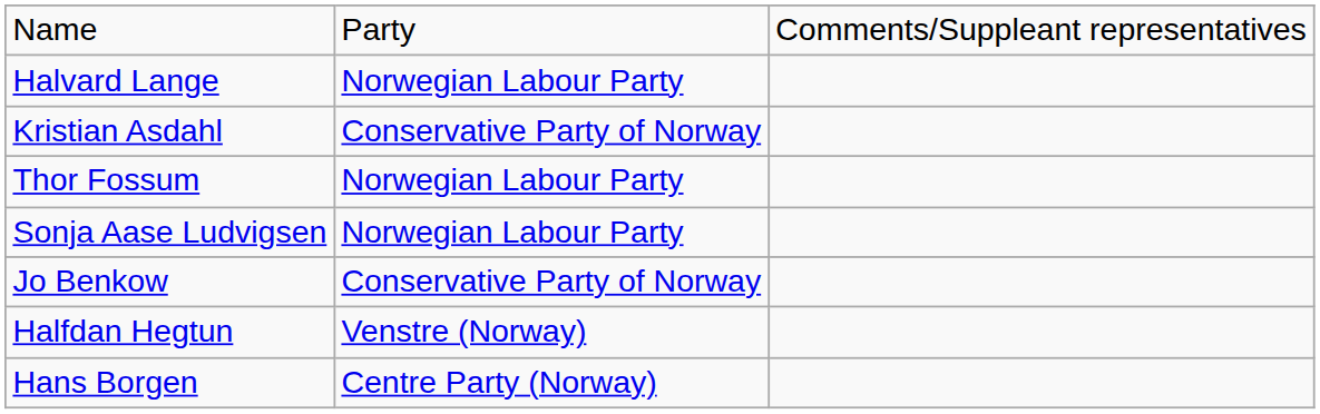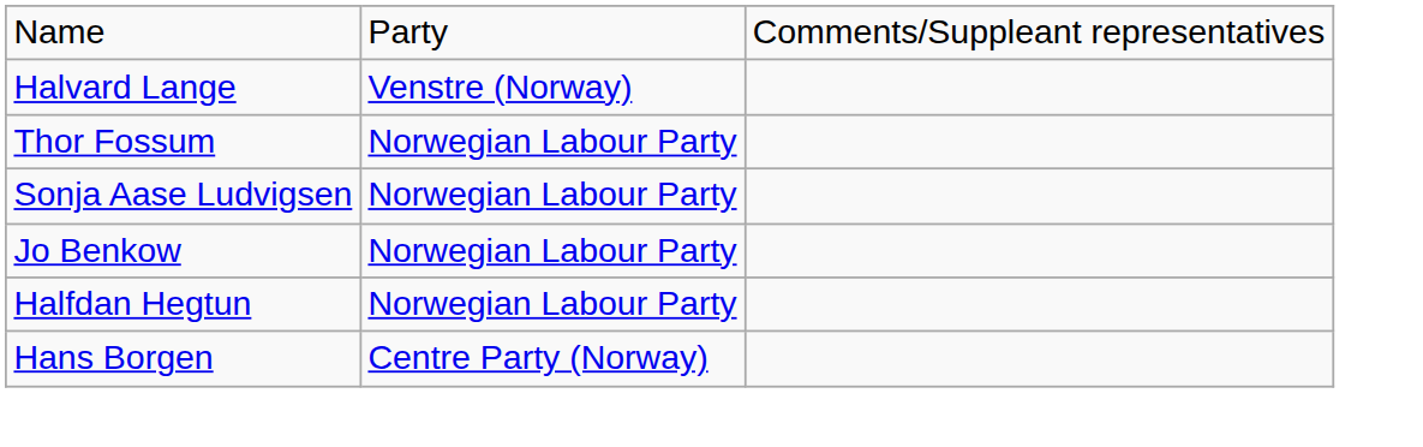Halvard Lange | column 2: Norwegian Labour Party -> Venstre (Norway)
- row: Kristian Asdahl | Conservative Party of Norway
Jo Benkow | column 2: Conservative Party of Norway -> Norwegian Labour Party
Halfdan Hegtun | column 2: Venstre (Norway) -> Norwegian Labour Party
